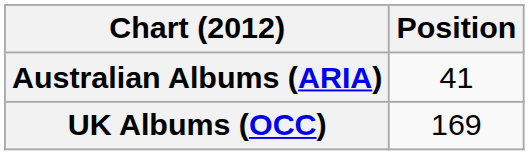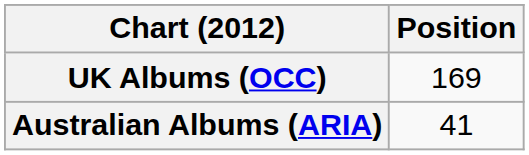rows swapped: Australian Albums (ARIA) <-> UK Albums (OCC)
